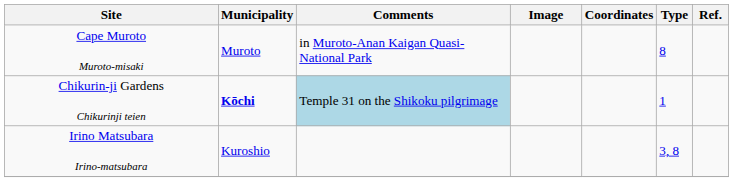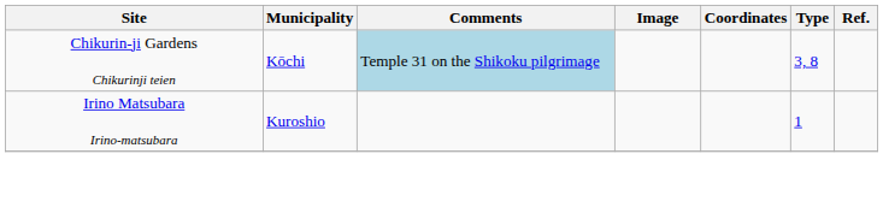- row: Cape Muroto Muroto-misaki | Muroto | in Muroto-Anan Kaigan Quasi-National Park | 8
Chikurin-ji Gardens Chikurinji teien | Municipality: bold -> normal
Chikurin-ji Gardens Chikurinji teien | Type: 1 -> 3, 8
Irino Matsubara Irino-matsubara | Type: 3, 8 -> 1
